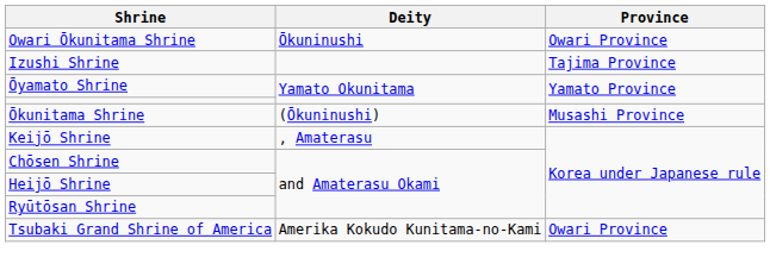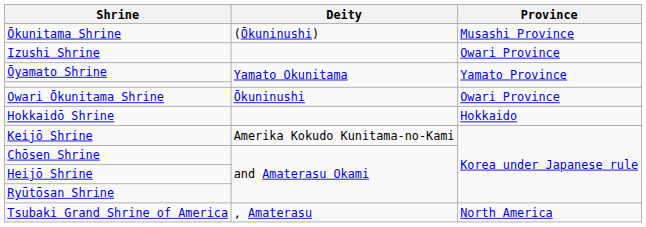rows swapped: Owari Ōkunitama Shrine <-> Ōkunitama Shrine
Izushi Shrine | Province: Tajima Province -> Owari Province
+ row: Hokkaidō Shrine | Hokkaido
Keijō Shrine | Deity: , Amaterasu -> Amerika Kokudo Kunitama-no-Kami
Tsubaki Grand Shrine of America | Deity: Amerika Kokudo Kunitama-no-Kami -> , Amaterasu
Tsubaki Grand Shrine of America | Province: Owari Province -> North America
